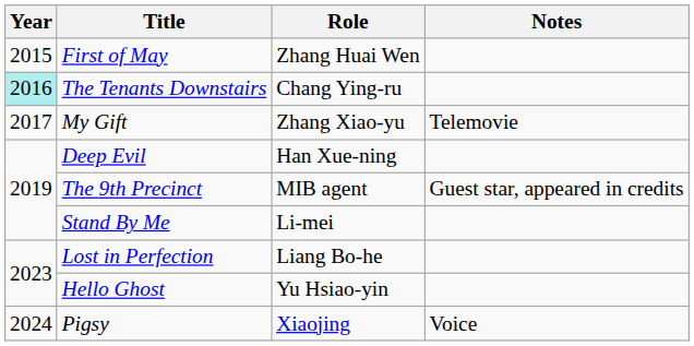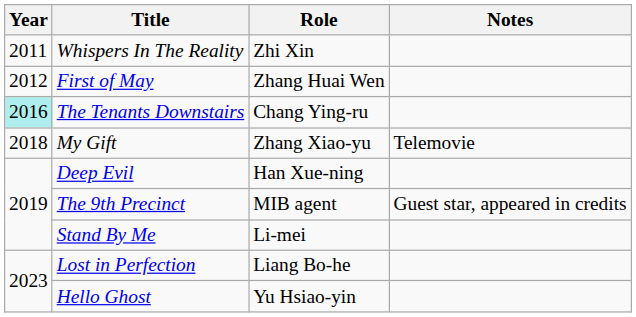+ row: 2011 | Whispers In The Reality | Zhi Xin
First of May | Year: 2015 -> 2012
My Gift | Year: 2017 -> 2018
- row: 2024 | Pigsy | Xiaojing | Voice
